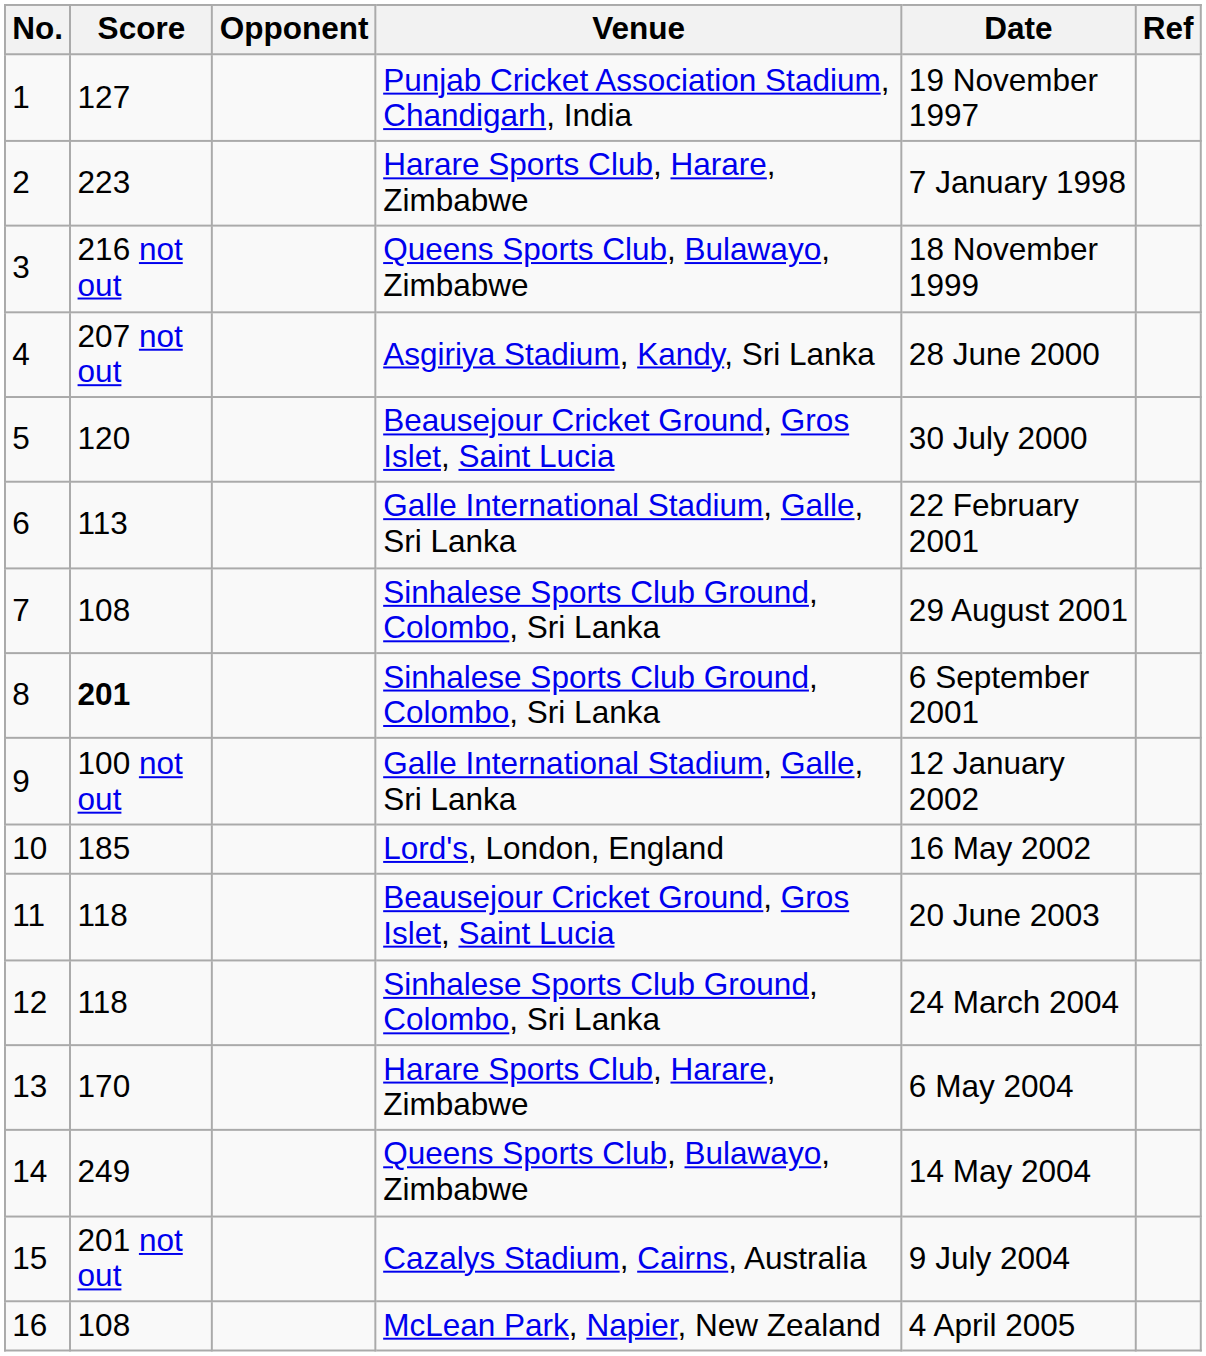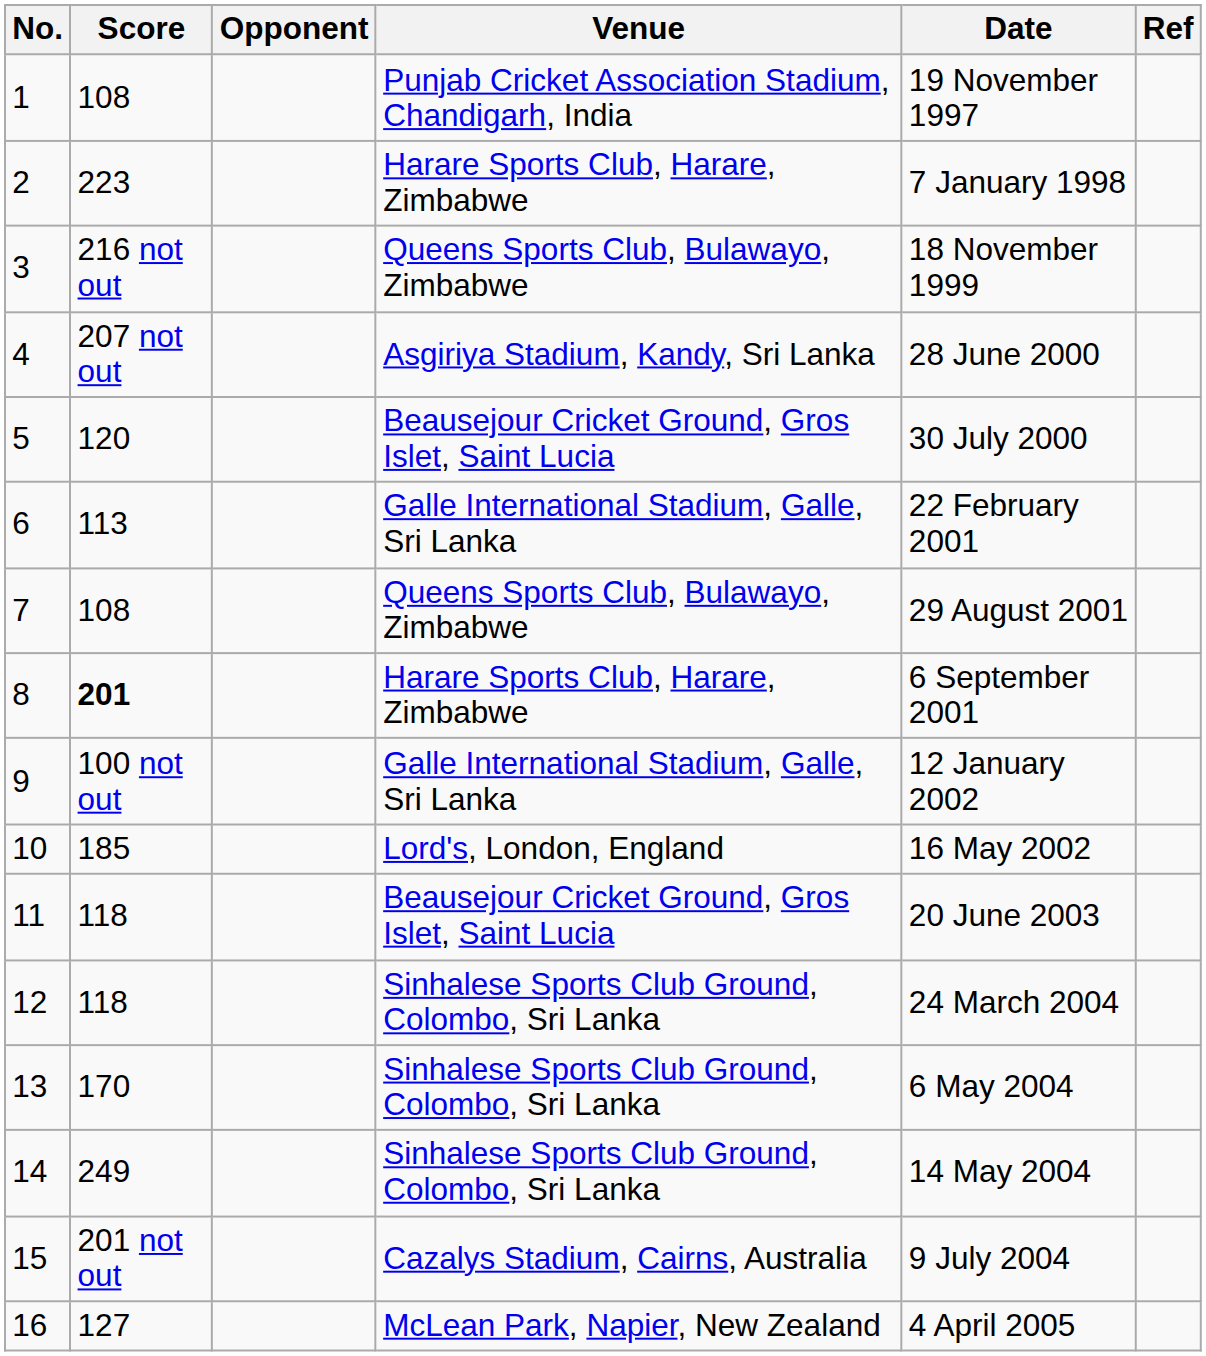1 | Score: 127 -> 108
7 | Venue: Sinhalese Sports Club Ground, Colombo, Sri Lanka -> Queens Sports Club, Bulawayo, Zimbabwe
8 | Venue: Sinhalese Sports Club Ground, Colombo, Sri Lanka -> Harare Sports Club, Harare, Zimbabwe
13 | Venue: Harare Sports Club, Harare, Zimbabwe -> Sinhalese Sports Club Ground, Colombo, Sri Lanka
14 | Venue: Queens Sports Club, Bulawayo, Zimbabwe -> Sinhalese Sports Club Ground, Colombo, Sri Lanka
16 | Score: 108 -> 127
